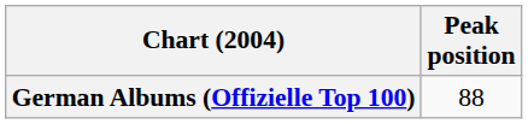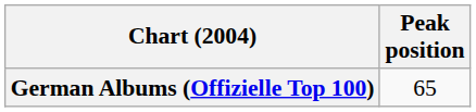German Albums (Offizielle Top 100) | Peak position: 88 -> 65
